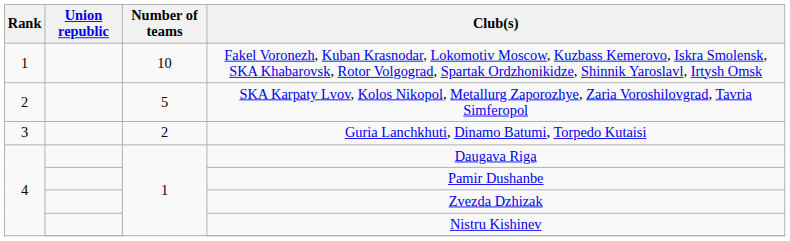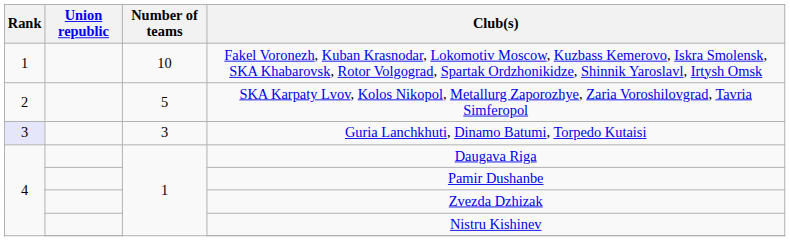Guria Lanchkhuti, Dinamo Batumi, Torpedo Kutaisi | Rank: no background -> lavender background
Guria Lanchkhuti, Dinamo Batumi, Torpedo Kutaisi | Number of teams: 2 -> 3
